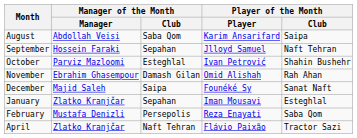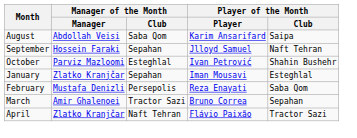- row: November | Ebrahim Ghasempour | Damash Gilan | Omid Alishah | Rah Ahan
- row: December | Majid Saleh | Saipa | Founéké Sy | Sanat Naft
+ row: March | Amir Ghalenoei | Tractor Sazi | Bruno Correa | Sepahan
